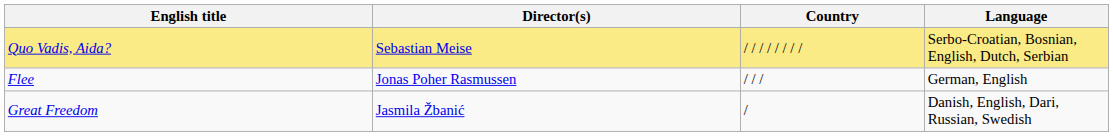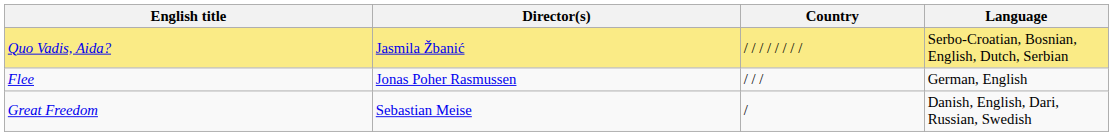Quo Vadis, Aida? | Director(s): Sebastian Meise -> Jasmila Žbanić
Great Freedom | Director(s): Jasmila Žbanić -> Sebastian Meise
